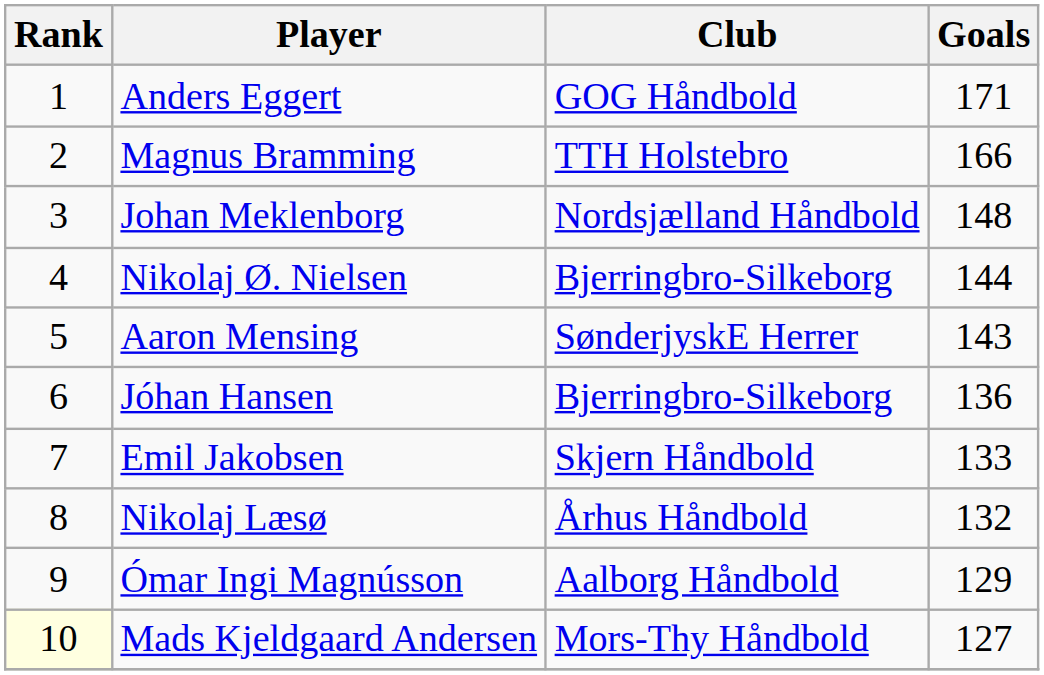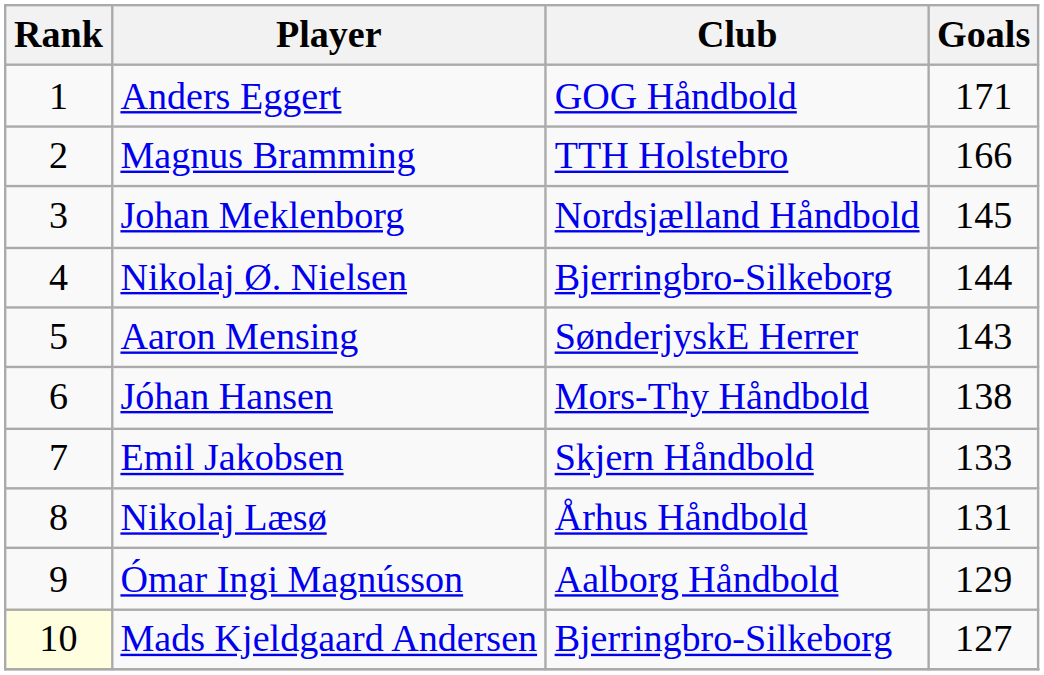Johan Meklenborg | Goals: 148 -> 145
Jóhan Hansen | Club: Bjerringbro-Silkeborg -> Mors-Thy Håndbold
Jóhan Hansen | Goals: 136 -> 138
Nikolaj Læsø | Goals: 132 -> 131
Mads Kjeldgaard Andersen | Club: Mors-Thy Håndbold -> Bjerringbro-Silkeborg
